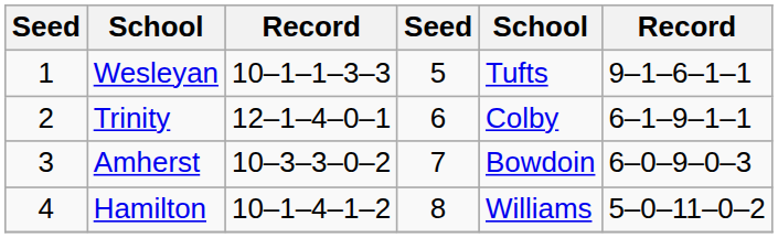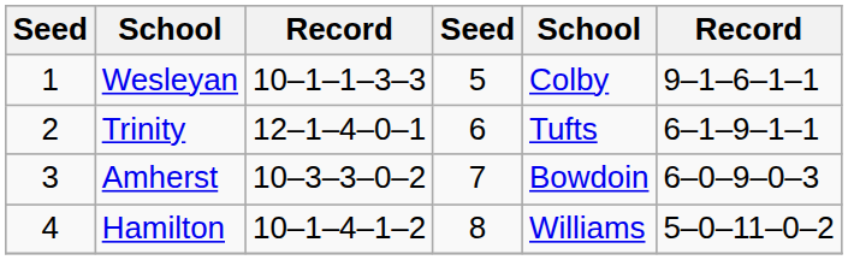Wesleyan | column 5: Tufts -> Colby
Trinity | column 5: Colby -> Tufts
